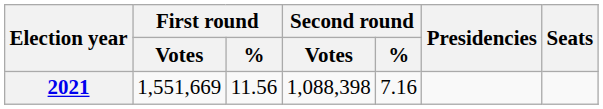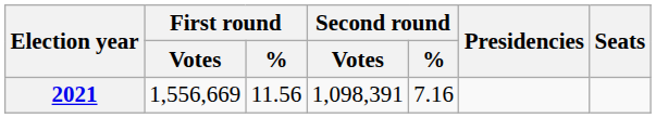2021 | First round / Votes: 1,551,669 -> 1,556,669
2021 | Second round / Votes: 1,088,398 -> 1,098,391
